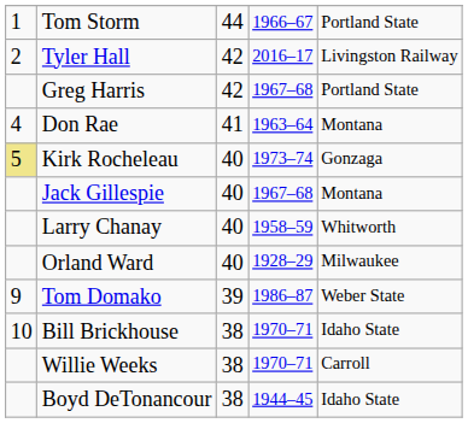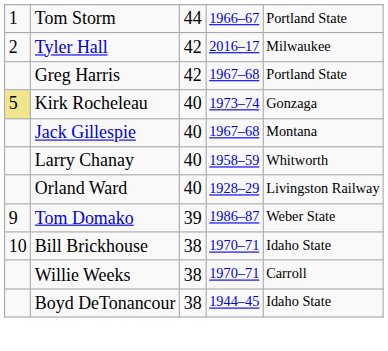Tyler Hall | column 5: Livingston Railway -> Milwaukee
- row: 4 | Don Rae | 41 | 1963–64 | Montana
Orland Ward | column 5: Milwaukee -> Livingston Railway
